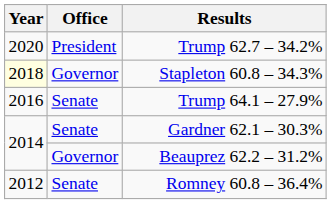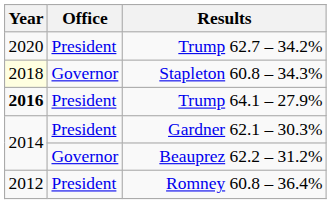Trump 64.1 – 27.9% | Year: normal -> bold
Trump 64.1 – 27.9% | Office: Senate -> President
Gardner 62.1 – 30.3% | Office: Senate -> President
Romney 60.8 – 36.4% | Office: Senate -> President
